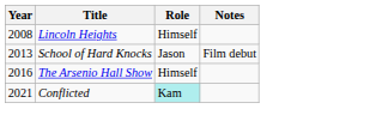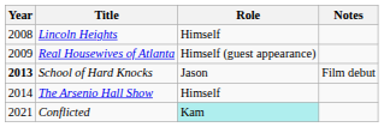+ row: 2009 | Real Housewives of Atlanta | Himself (guest appearance)
School of Hard Knocks | Year: normal -> bold
The Arsenio Hall Show | Year: 2016 -> 2014
